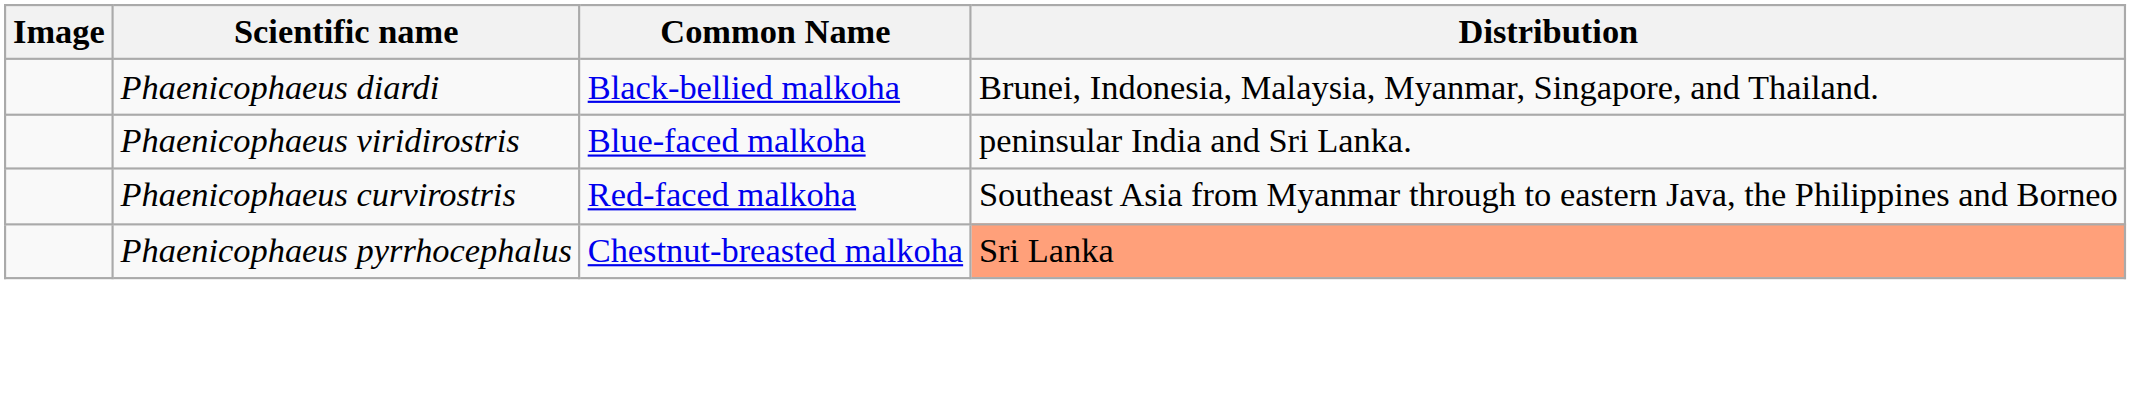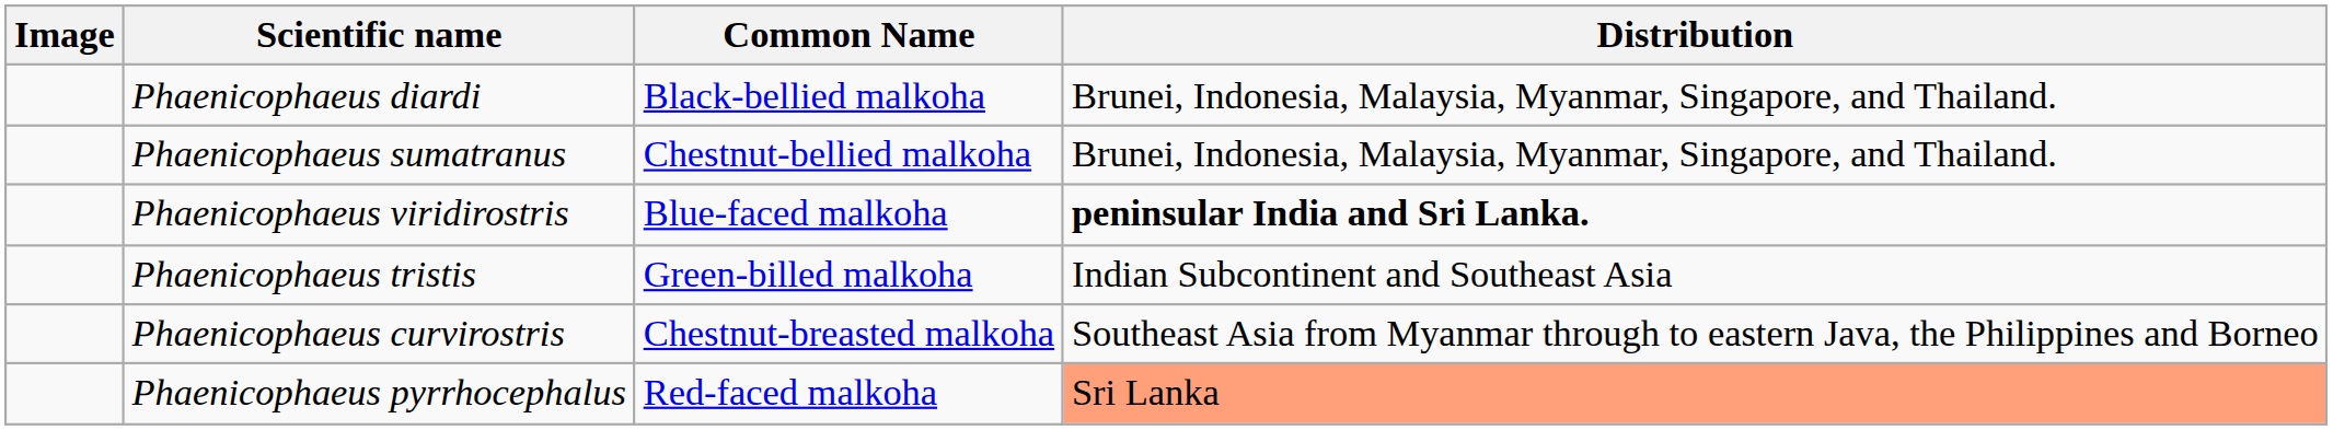+ row: Phaenicophaeus sumatranus | Chestnut-bellied malkoha | Brunei, Indonesia, Malaysia, Myanmar, Singapore, and Thailand.
Phaenicophaeus viridirostris | Distribution: normal -> bold
+ row: Phaenicophaeus tristis | Green-billed malkoha | Indian Subcontinent and Southeast Asia
Phaenicophaeus curvirostris | Common Name: Red-faced malkoha -> Chestnut-breasted malkoha
Phaenicophaeus pyrrhocephalus | Common Name: Chestnut-breasted malkoha -> Red-faced malkoha
